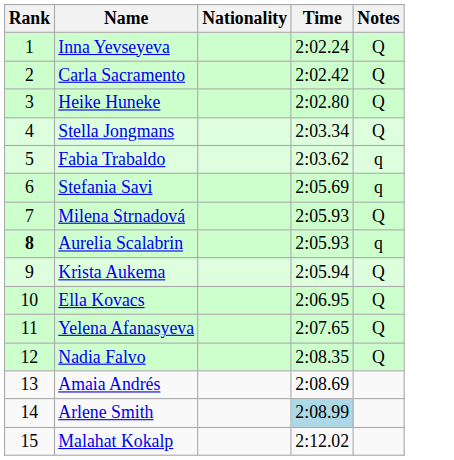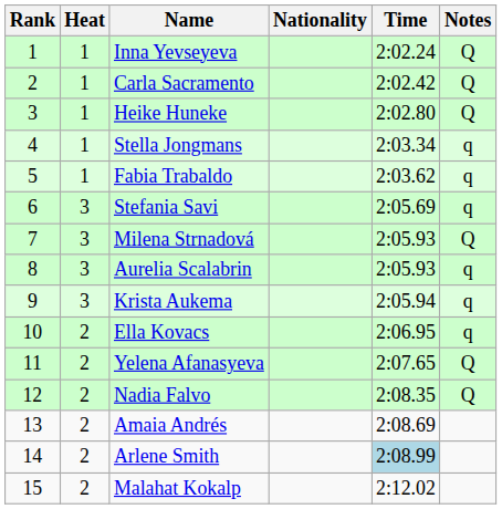+ column: Heat | 1 | 1 | 1 | 1 | 1 | 3 | 3 | 3 | 3 | 2 | 2 | 2 | 2 | 2 | 2
Stella Jongmans | Notes: Q -> q
Aurelia Scalabrin | Rank: bold -> normal
Krista Aukema | Notes: Q -> q
Ella Kovacs | Notes: Q -> q
